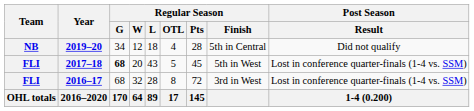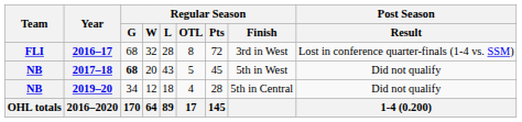rows swapped: 2016–17 <-> 2019–20
2017–18 | Team: FLI -> NB
2017–18 | Post Season / Result: Lost in conference quarter-finals (1-4 vs. SSM) -> Did not qualify
